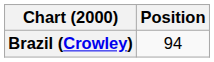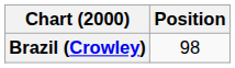Brazil (Crowley) | Position: 94 -> 98
